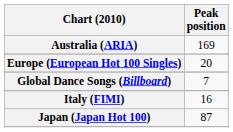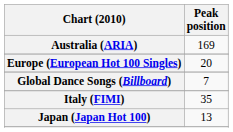Italy (FIMI) | Peak position: 16 -> 35
Japan (Japan Hot 100) | Peak position: 87 -> 13
